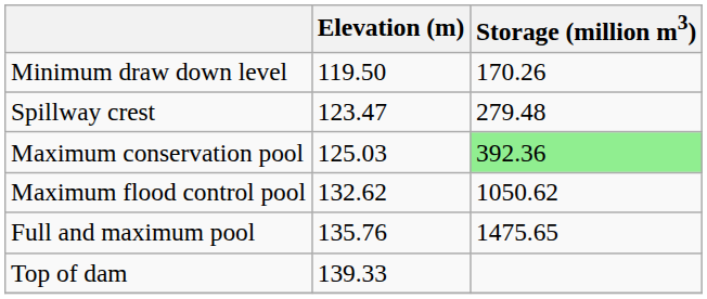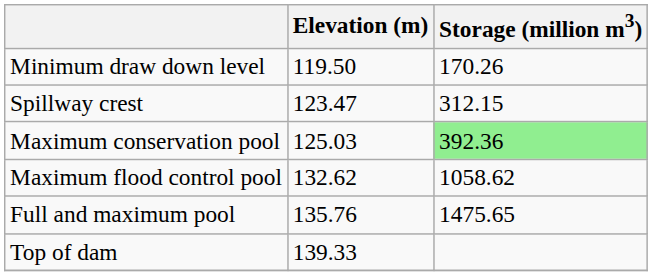Spillway crest | Storage (million m3): 279.48 -> 312.15
Maximum flood control pool | Storage (million m3): 1050.62 -> 1058.62
